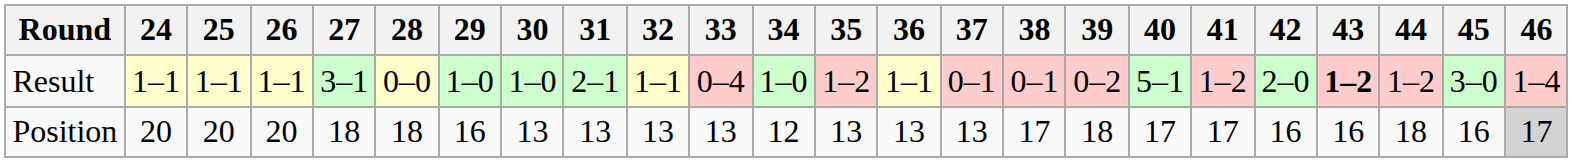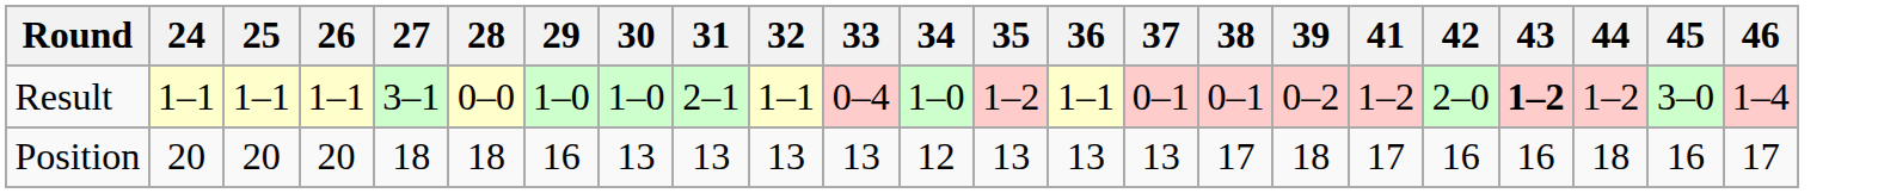- column: 40 | 5–1 | 17
Position | 46: lightgrey background -> no background
